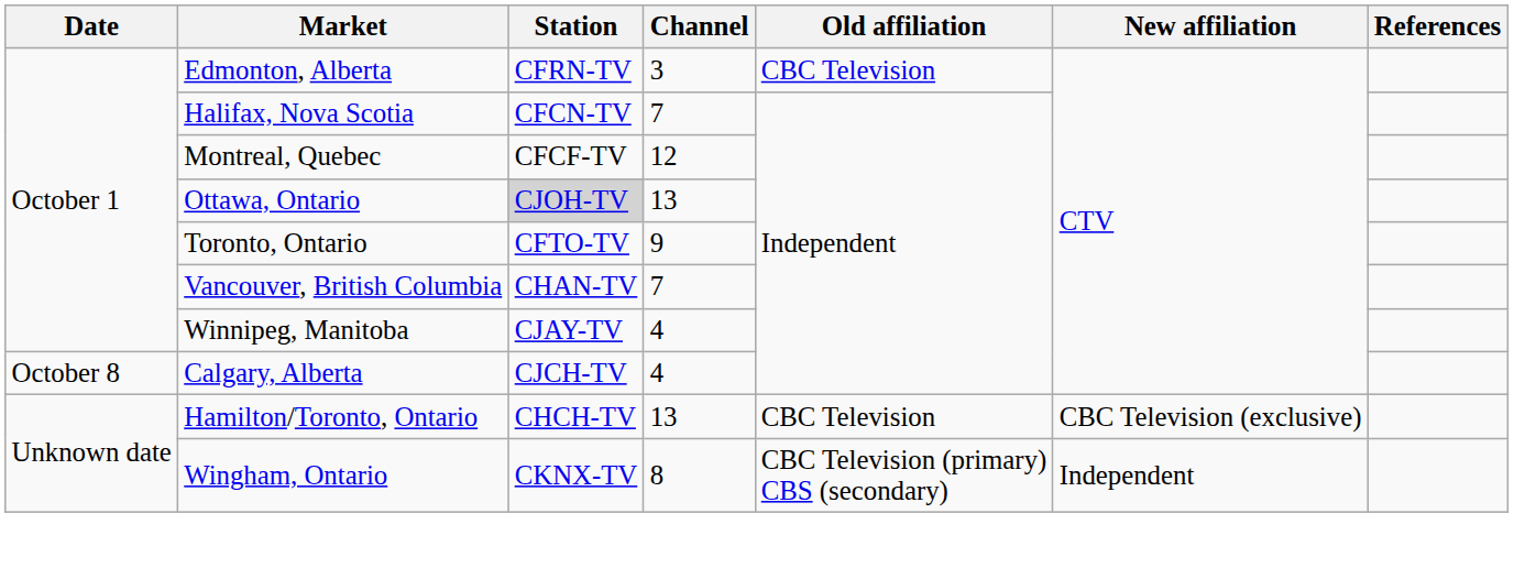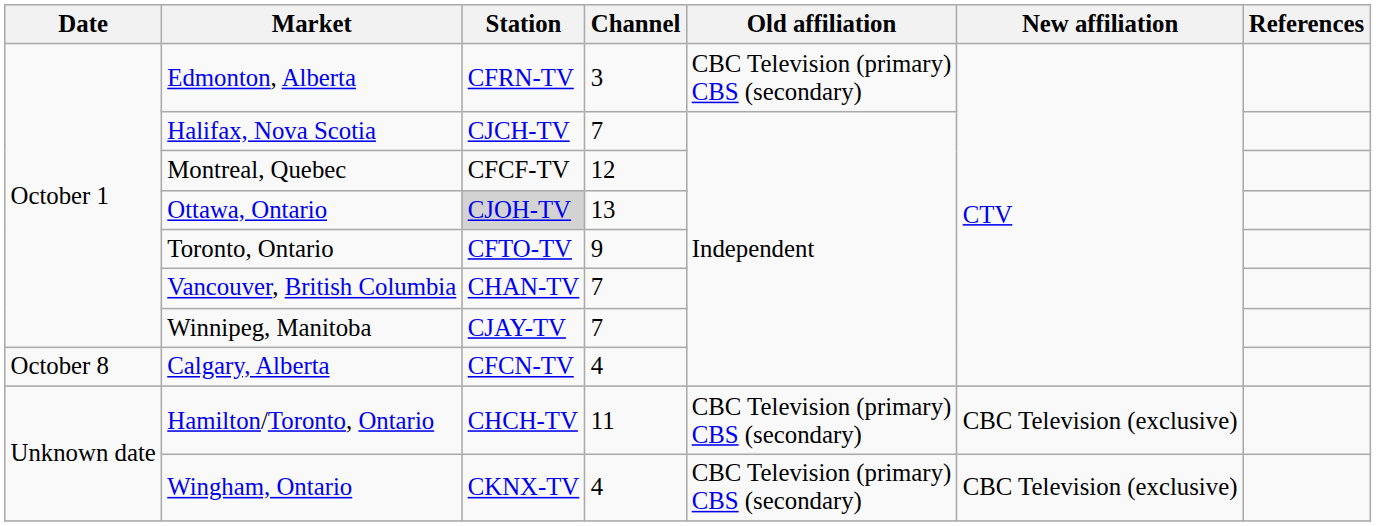Edmonton, Alberta | Old affiliation: CBC Television -> CBC Television (primary) CBS (secondary)
Halifax, Nova Scotia | Station: CFCN-TV -> CJCH-TV
Winnipeg, Manitoba | Channel: 4 -> 7
Calgary, Alberta | Station: CJCH-TV -> CFCN-TV
Hamilton/Toronto, Ontario | Channel: 13 -> 11
Hamilton/Toronto, Ontario | Old affiliation: CBC Television -> CBC Television (primary) CBS (secondary)
Wingham, Ontario | Channel: 8 -> 4
Wingham, Ontario | New affiliation: Independent -> CBC Television (exclusive)
